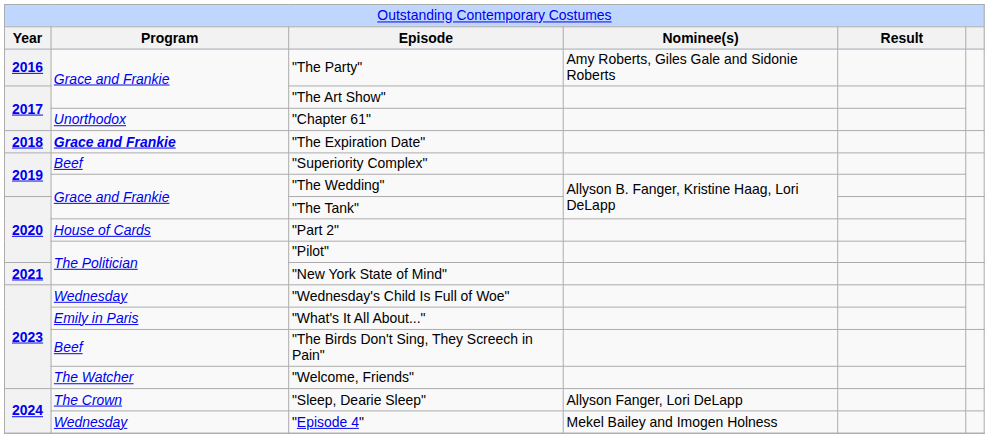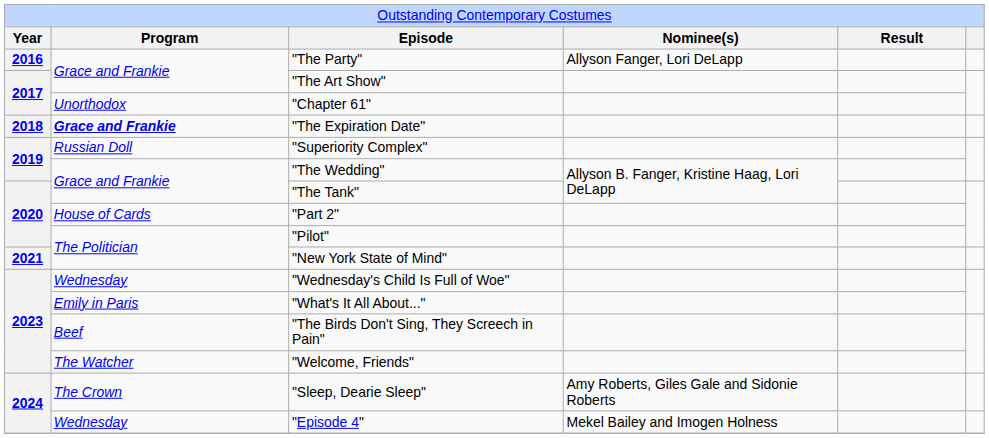"The Party" | column 4: Amy Roberts, Giles Gale and Sidonie Roberts -> Allyson Fanger, Lori DeLapp
"Superiority Complex" | column 2: Beef -> Russian Doll
"Sleep, Dearie Sleep" | column 4: Allyson Fanger, Lori DeLapp -> Amy Roberts, Giles Gale and Sidonie Roberts
